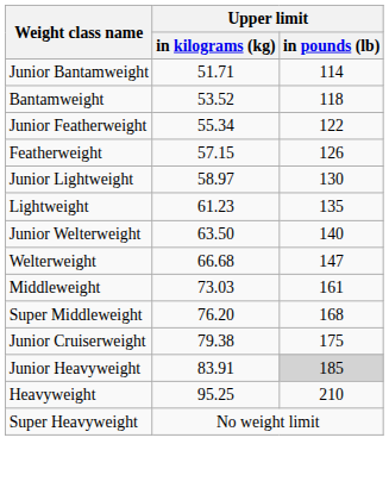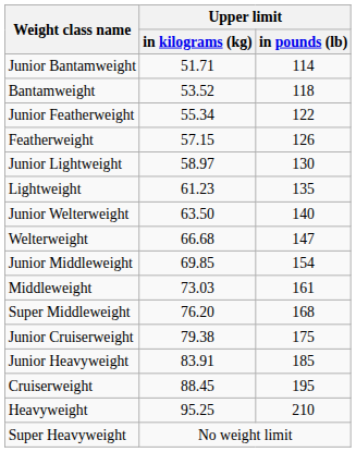+ row: Junior Middleweight | 69.85 | 154
Junior Heavyweight | Upper limit / in pounds (lb): lightgrey background -> no background
+ row: Cruiserweight | 88.45 | 195
